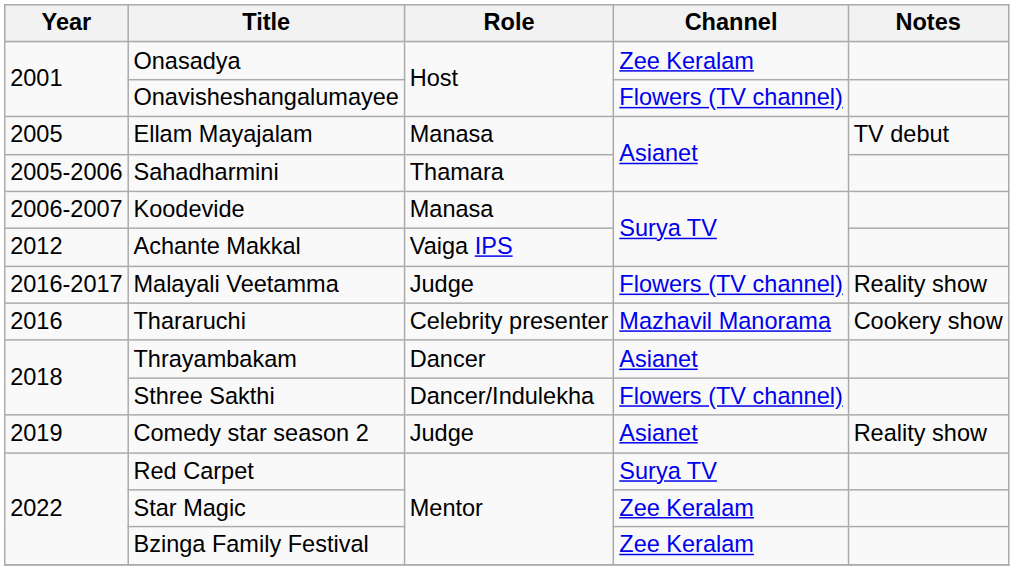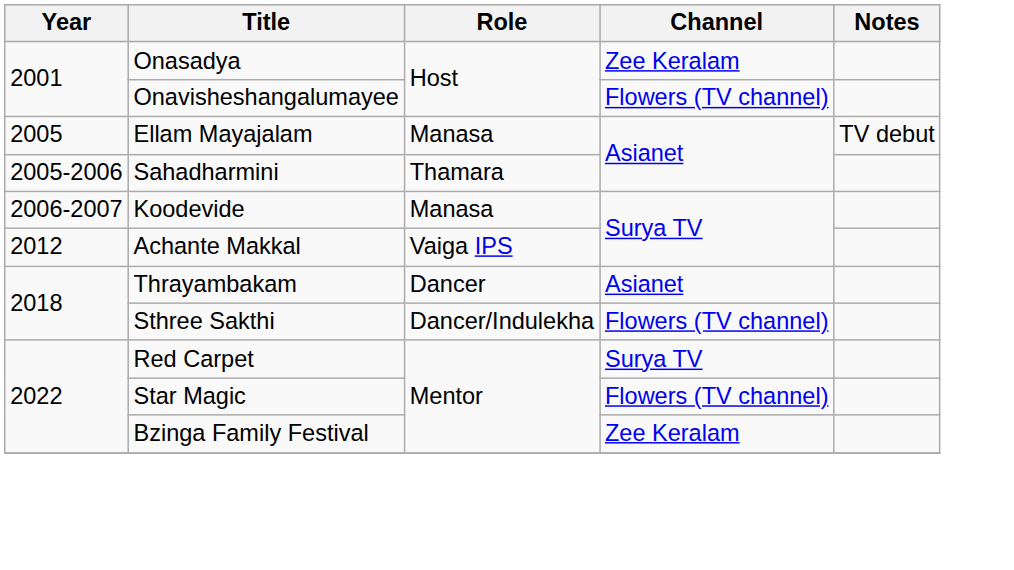- row: 2016-2017 | Malayali Veetamma | Judge | Flowers (TV channel) | Reality show
- row: 2016 | Thararuchi | Celebrity presenter | Mazhavil Manorama | Cookery show
- row: 2019 | Comedy star season 2 | Judge | Asianet | Reality show
Star Magic | Channel: Zee Keralam -> Flowers (TV channel)
